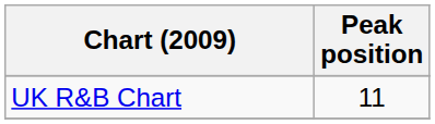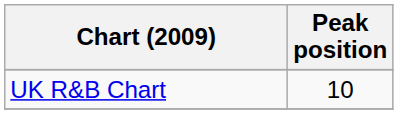UK R&B Chart | Peak position: 11 -> 10
